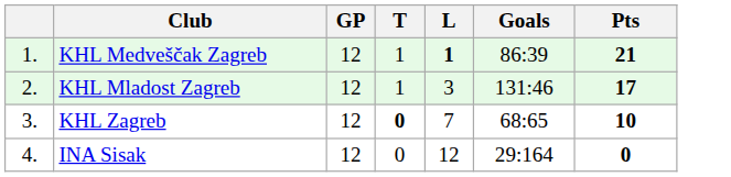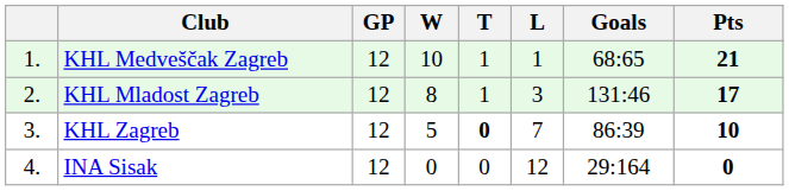+ column: W | 10 | 8 | 5 | 0
KHL Medveščak Zagreb | L: bold -> normal
KHL Medveščak Zagreb | Goals: 86:39 -> 68:65
KHL Zagreb | Goals: 68:65 -> 86:39
